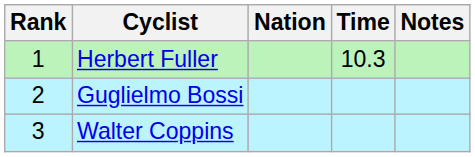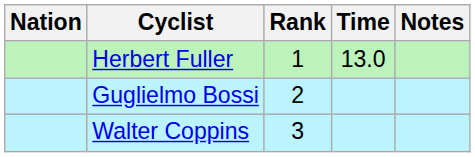columns swapped: Rank <-> Nation
Herbert Fuller | Time: 10.3 -> 13.0
